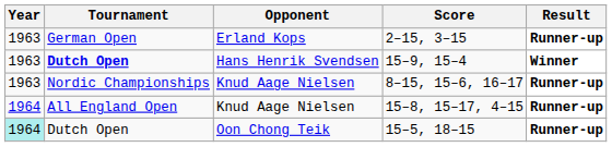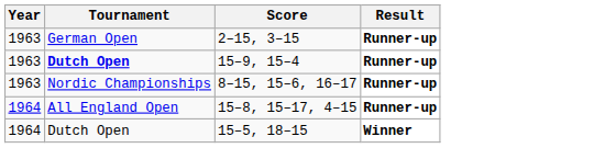- column: Opponent | Erland Kops | Hans Henrik Svendsen | Knud Aage Nielsen | Knud Aage Nielsen | Oon Chong Teik
15–9, 15–4 | Result: Winner -> Runner-up
15–5, 18–15 | Year: paleturquoise background -> no background
15–5, 18–15 | Result: Runner-up -> Winner
